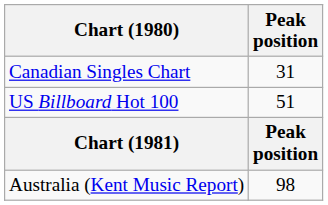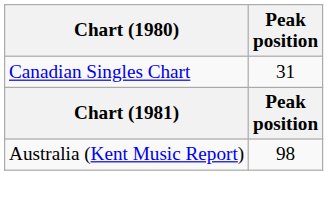- row: US Billboard Hot 100 | 51
